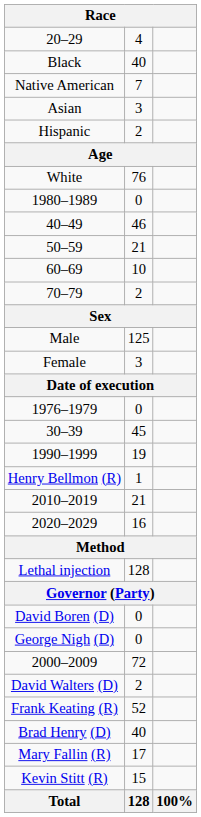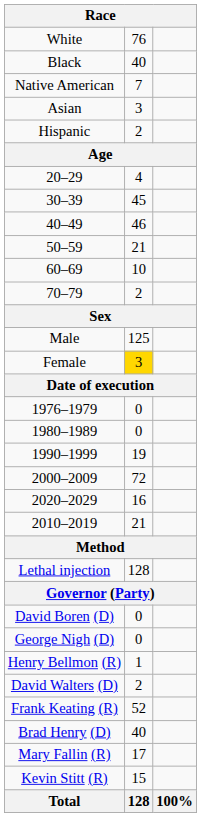rows swapped: White <-> 20–29
rows swapped: 30–39 <-> 1980–1989
Female | column 2: no background -> gold background
rows swapped: 2000–2009 <-> Henry Bellmon (R)
rows swapped: 2010–2019 <-> 2020–2029
